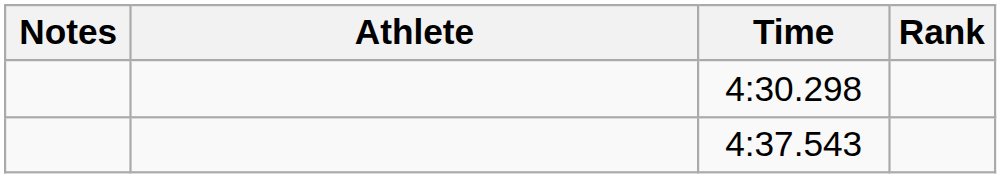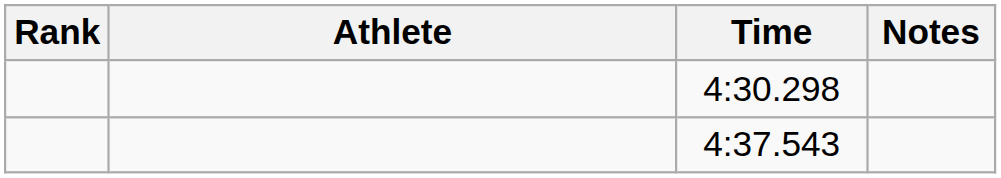columns swapped: Rank <-> Notes
